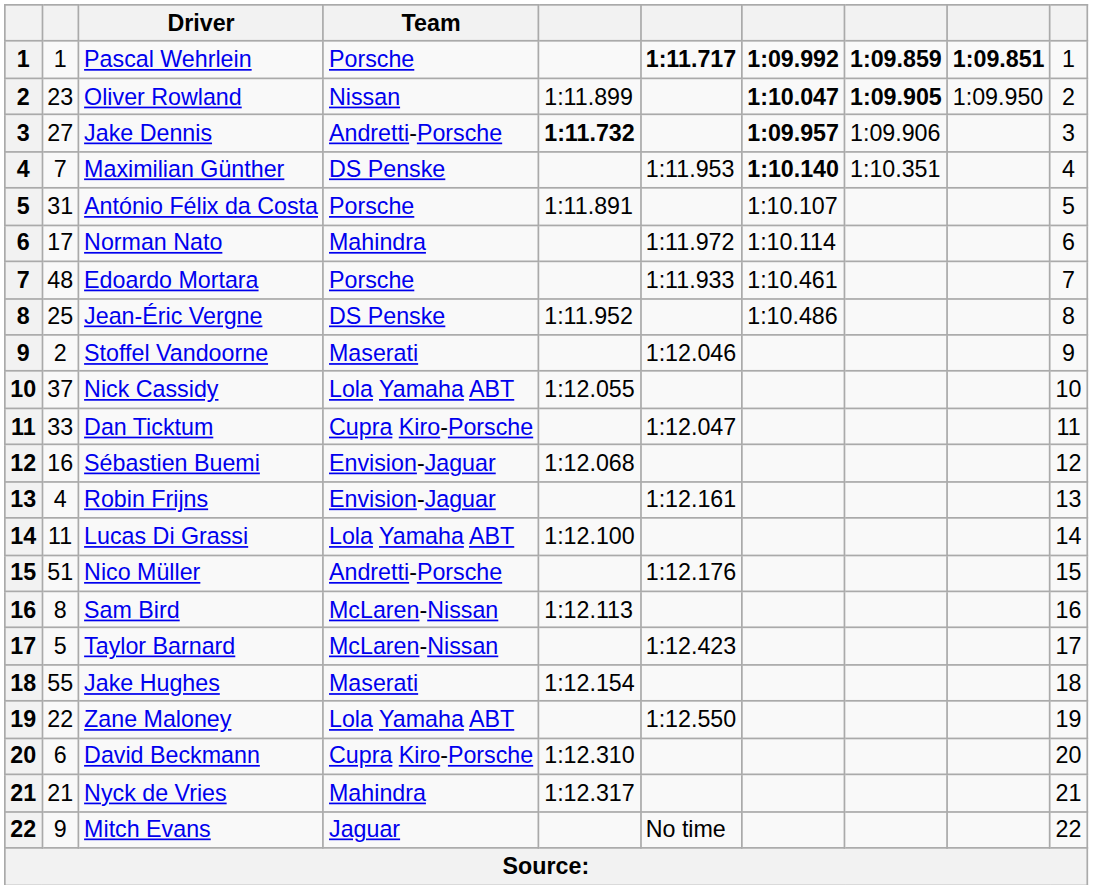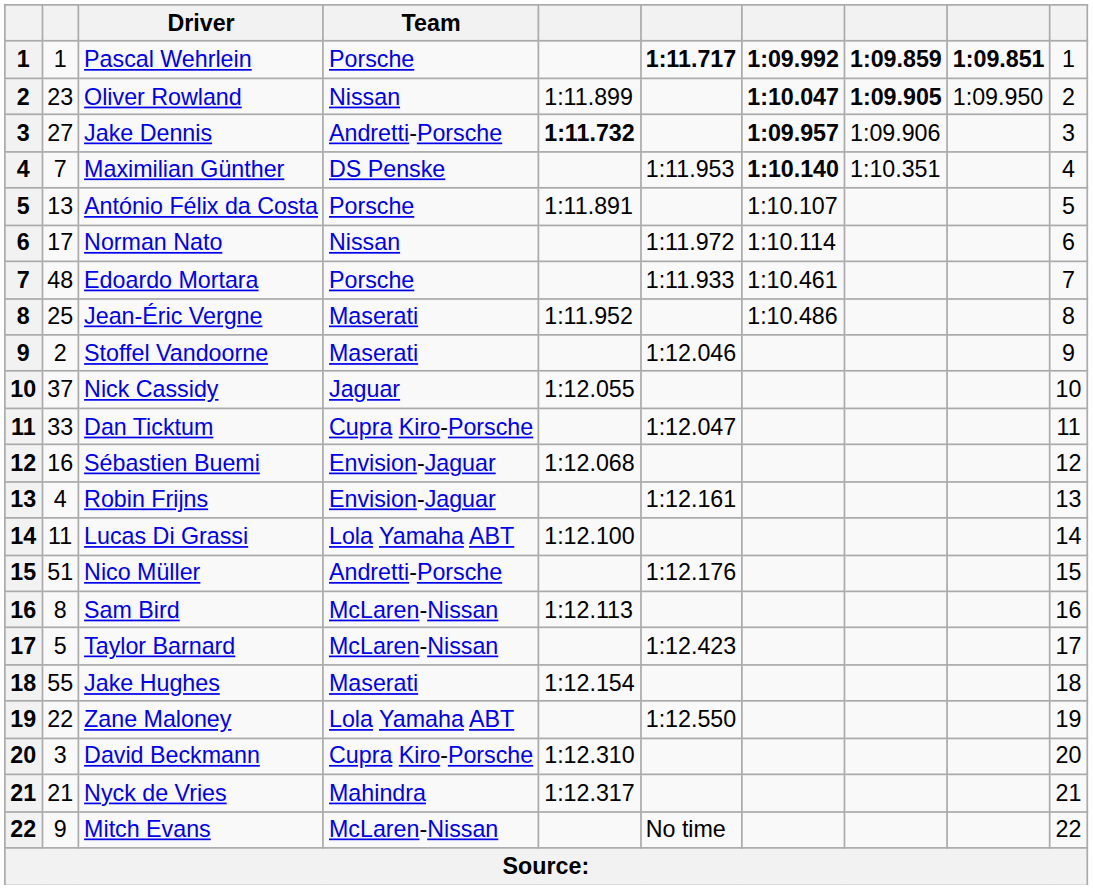António Félix da Costa | column 2: 31 -> 13
Norman Nato | Team: Mahindra -> Nissan
Jean-Éric Vergne | Team: DS Penske -> Maserati
Nick Cassidy | Team: Lola Yamaha ABT -> Jaguar
David Beckmann | column 2: 6 -> 3
Mitch Evans | Team: Jaguar -> McLaren-Nissan
